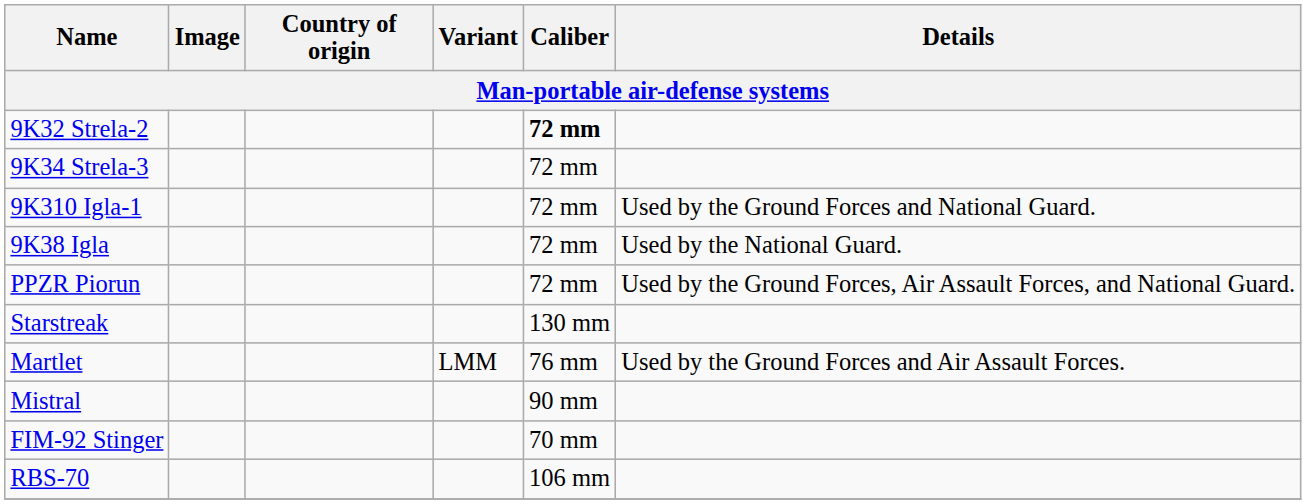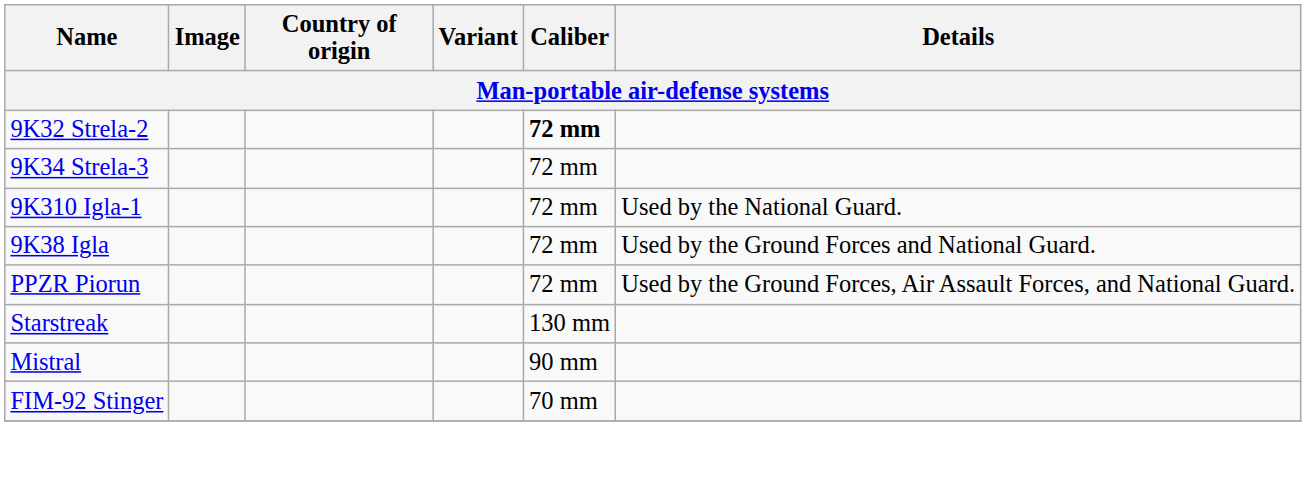9K310 Igla-1 | Details: Used by the Ground Forces and National Guard. -> Used by the National Guard.
9K38 Igla | Details: Used by the National Guard. -> Used by the Ground Forces and National Guard.
- row: Martlet | LMM | 76 mm | Used by the Ground Forces and Air Assault Forces.
- row: RBS-70 | 106 mm
